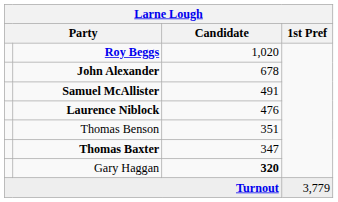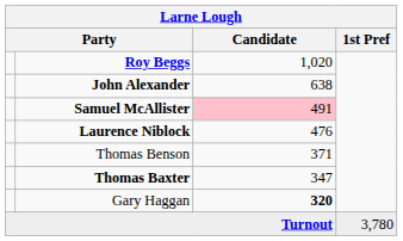John Alexander | Candidate: 678 -> 638
Samuel McAllister | Candidate: no background -> pink background
Thomas Benson | Candidate: 351 -> 371
Turnout | 1st Pref: 3,779 -> 3,780
